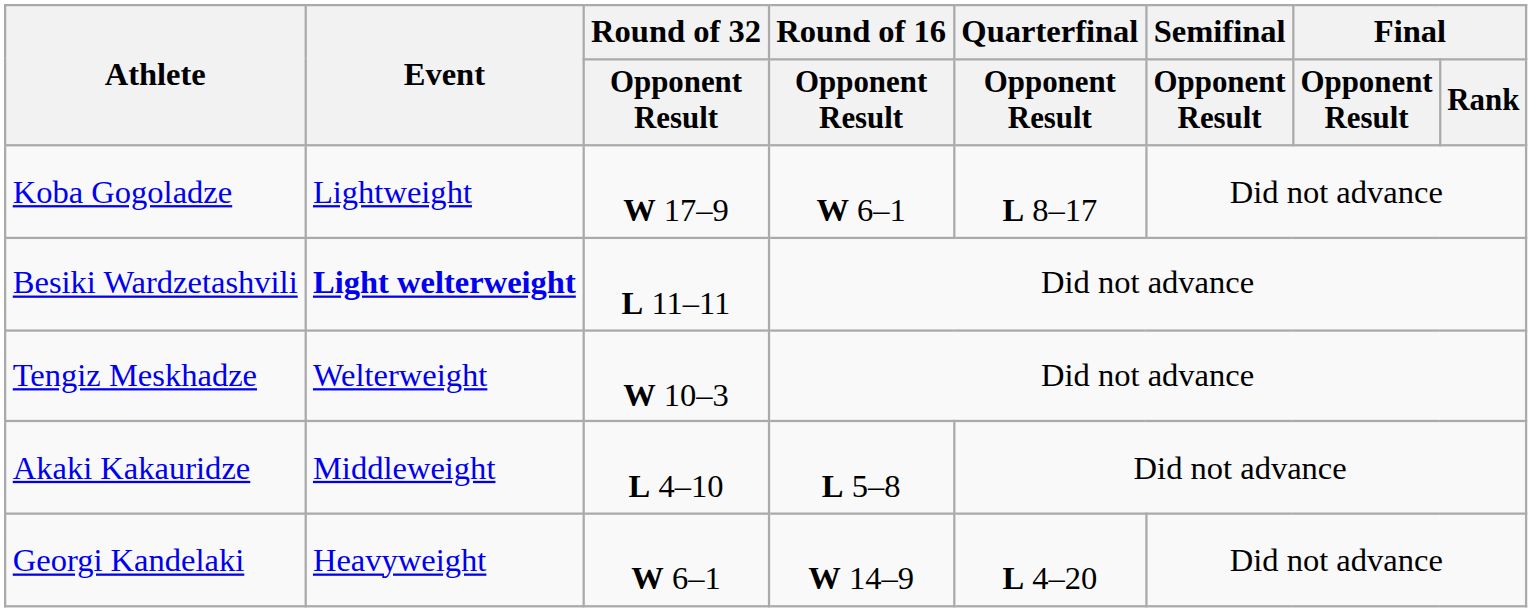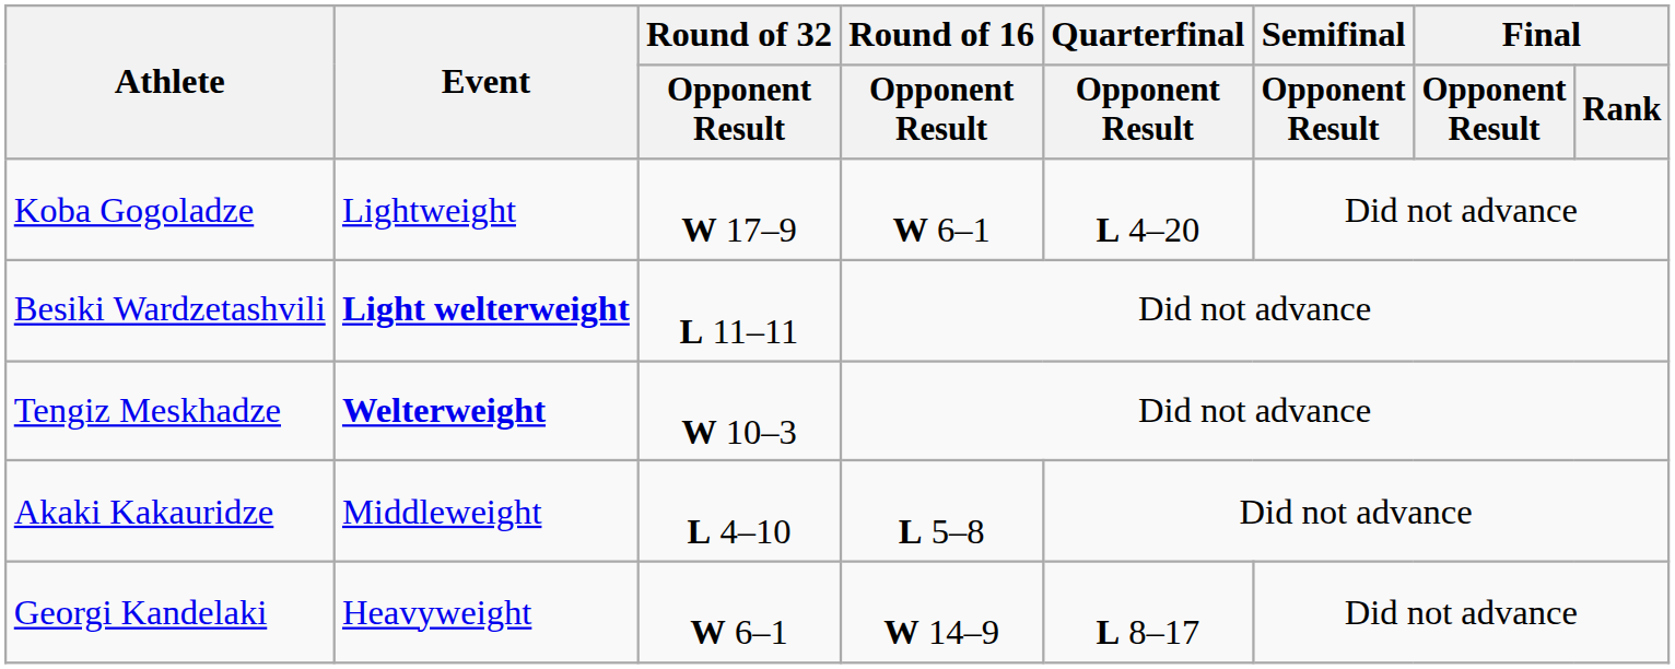Koba Gogoladze | Quarterfinal / Opponent Result: L 8–17 -> L 4–20
Tengiz Meskhadze | Event: normal -> bold
Georgi Kandelaki | Quarterfinal / Opponent Result: L 4–20 -> L 8–17
